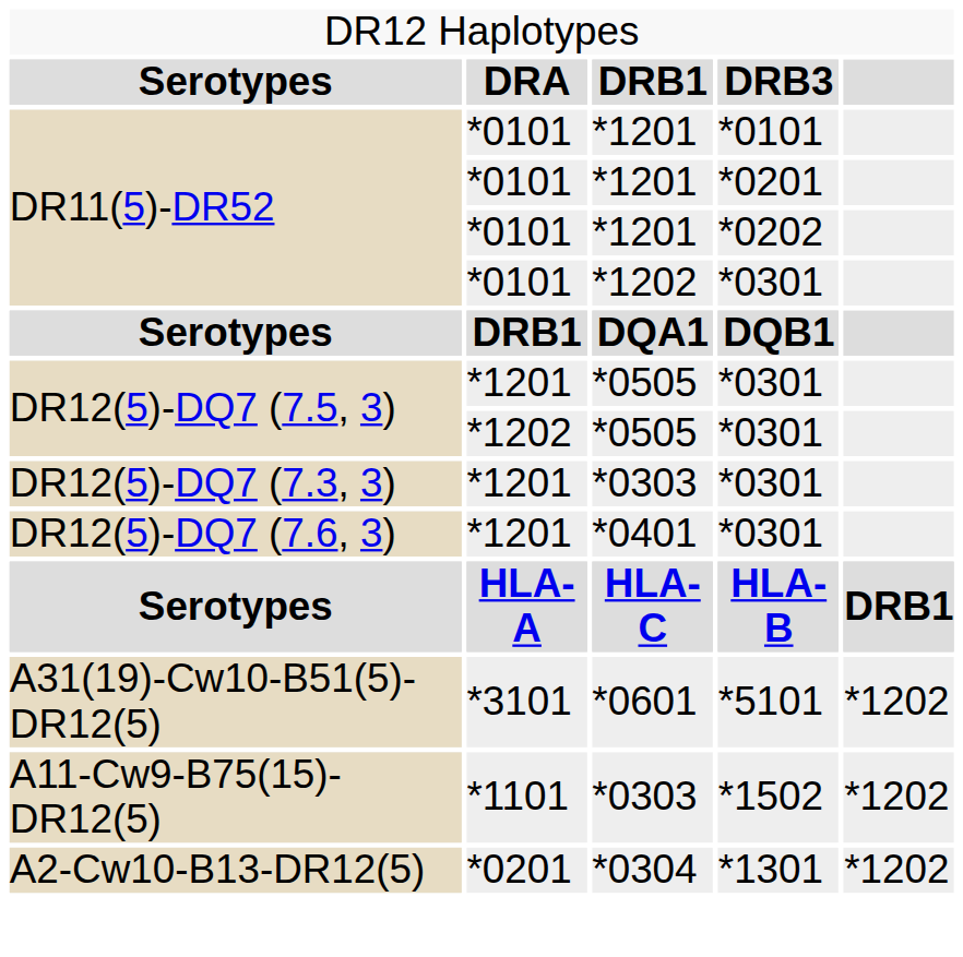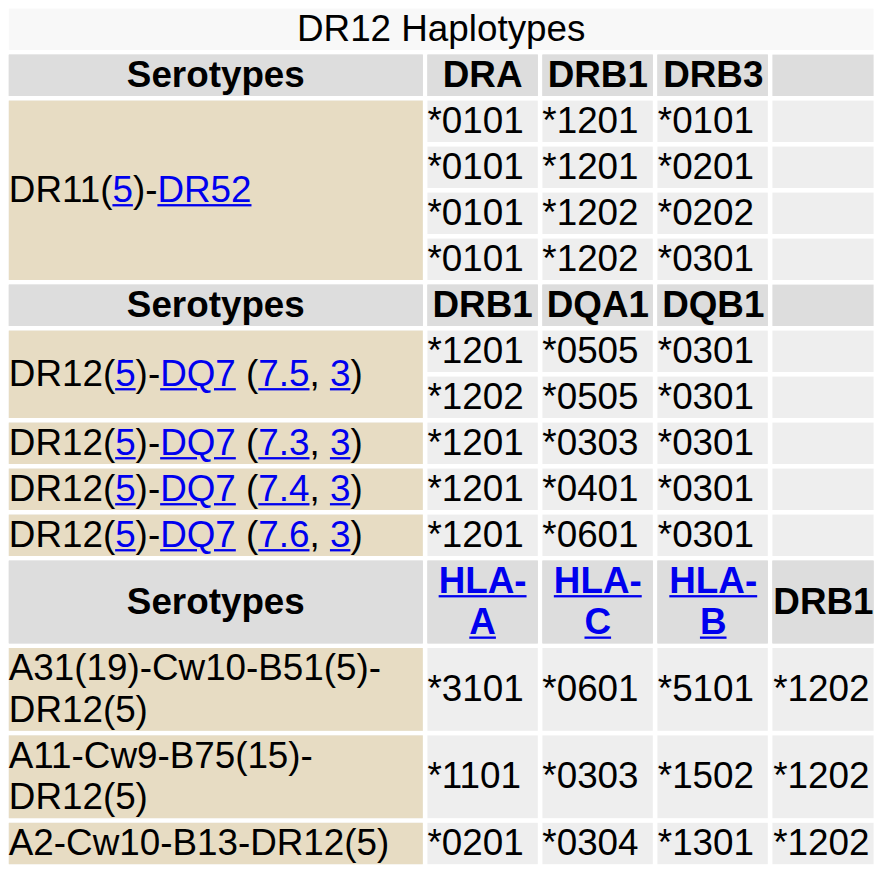DR11(5)-DR52 / *0202 | column 3: *1201 -> *1202
+ row: DR12(5)-DQ7 (7.4, 3) | *1201 | *0401 | *0301
DR12(5)-DQ7 (7.6, 3) | column 3: *0401 -> *0601
